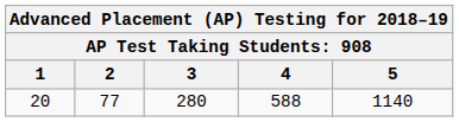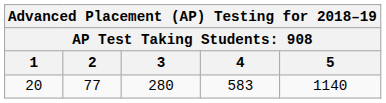20 | 4: 588 -> 583
